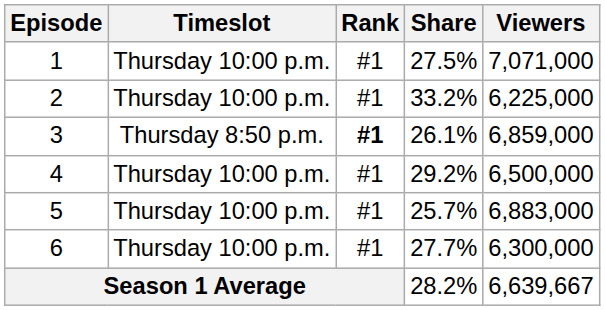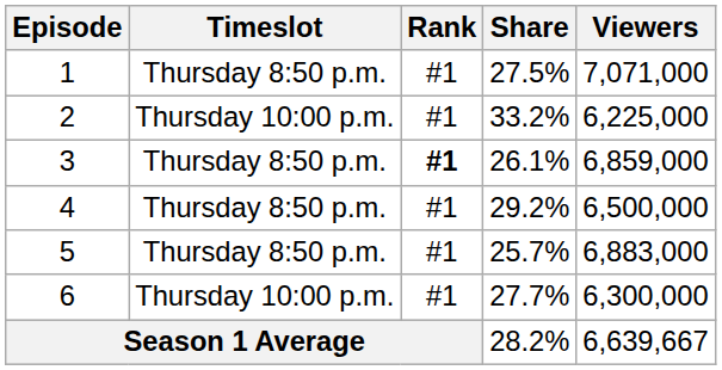1 | Timeslot: Thursday 10:00 p.m. -> Thursday 8:50 p.m.
4 | Timeslot: Thursday 10:00 p.m. -> Thursday 8:50 p.m.
5 | Timeslot: Thursday 10:00 p.m. -> Thursday 8:50 p.m.
